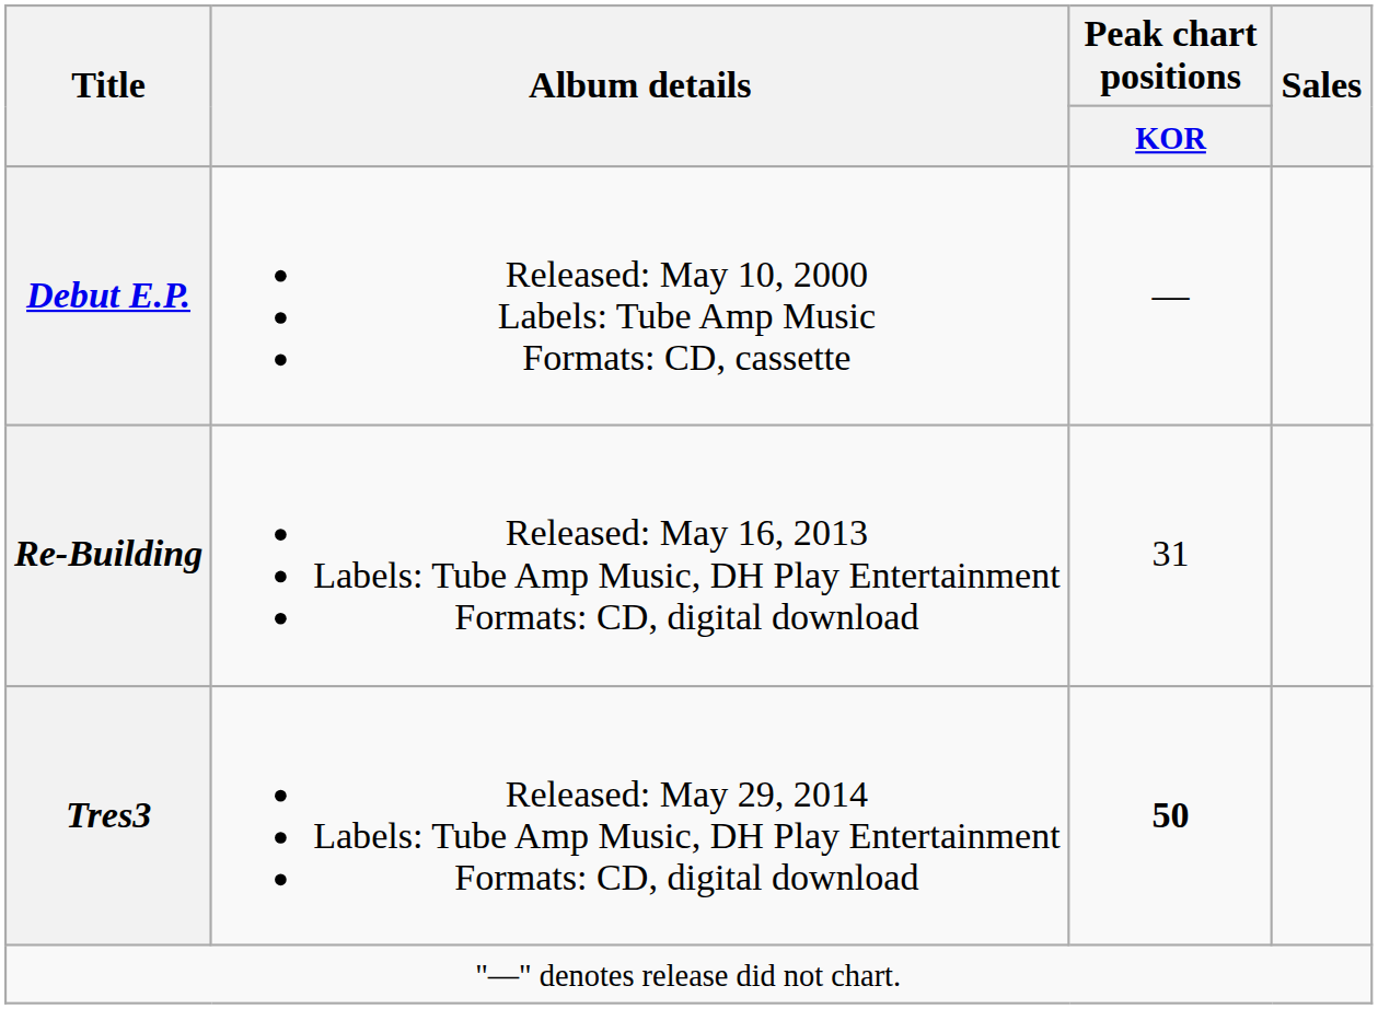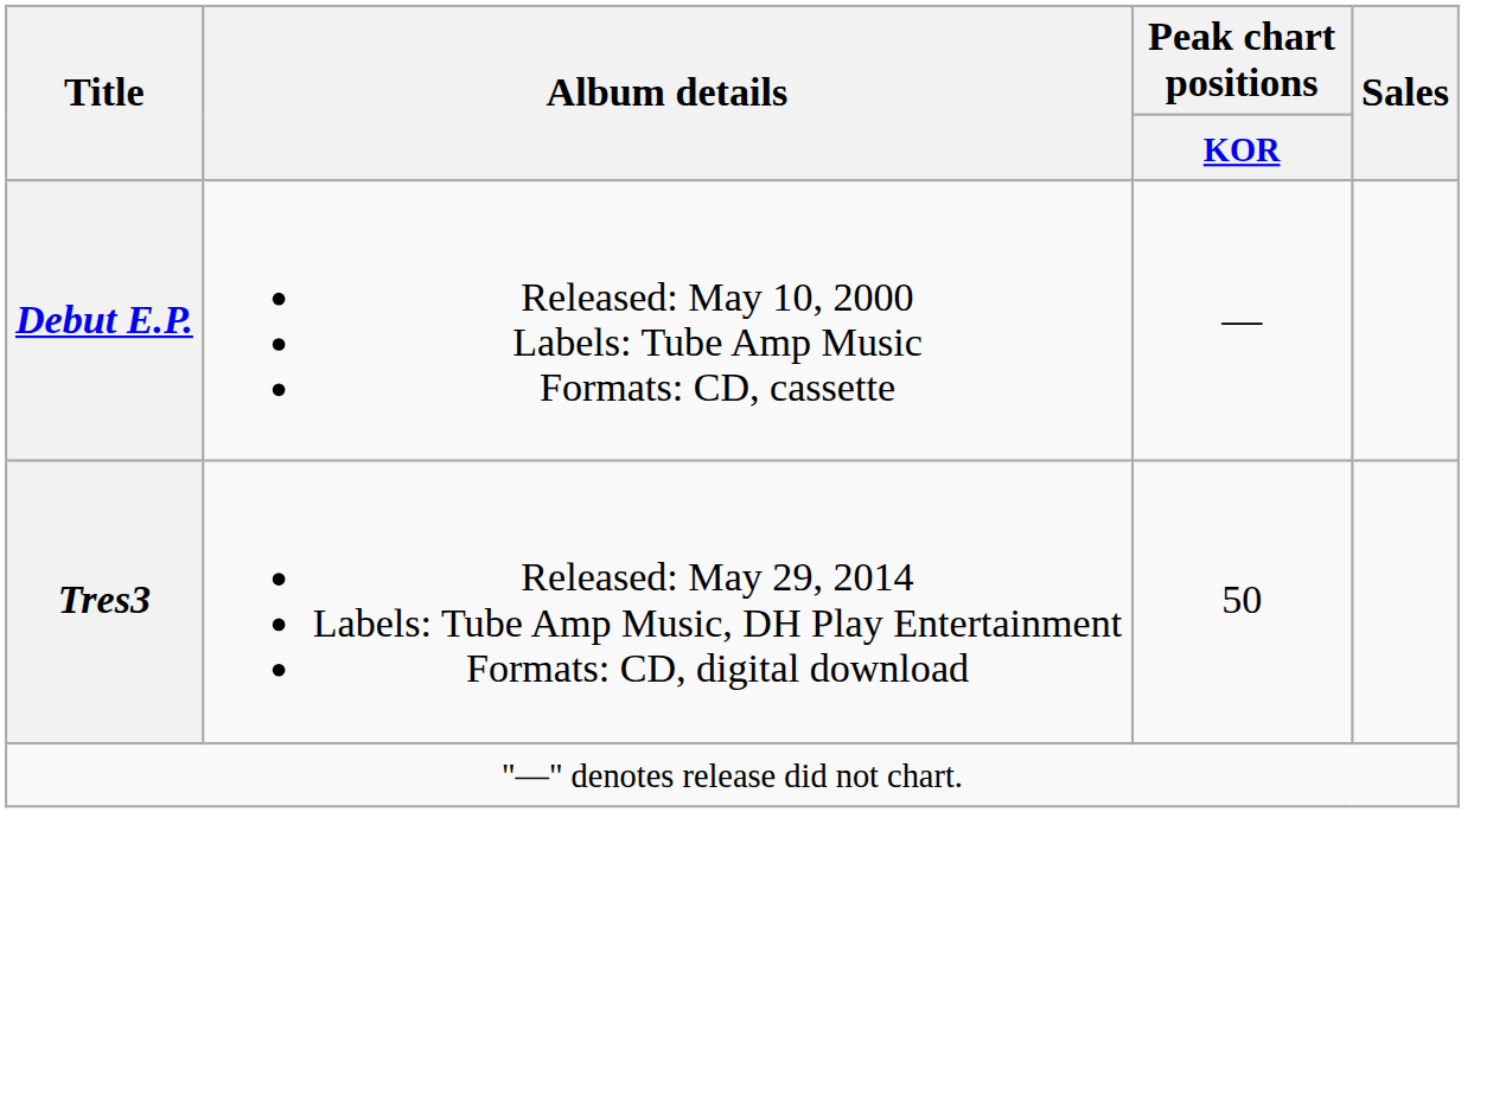- row: Re-Building | Released: May 16, 2013 Labels: Tube Amp Music, DH Play Entertainment Formats: CD, digital download | 31
Tres3 | Peak chart positions / KOR: bold -> normal
